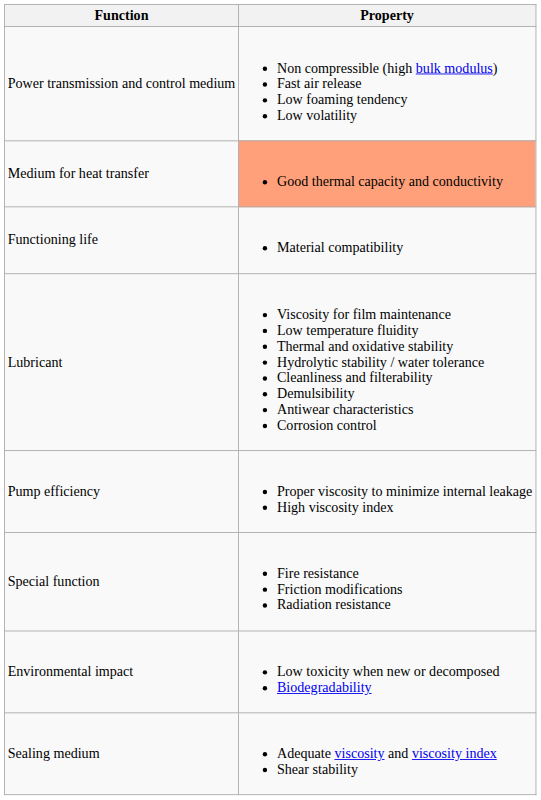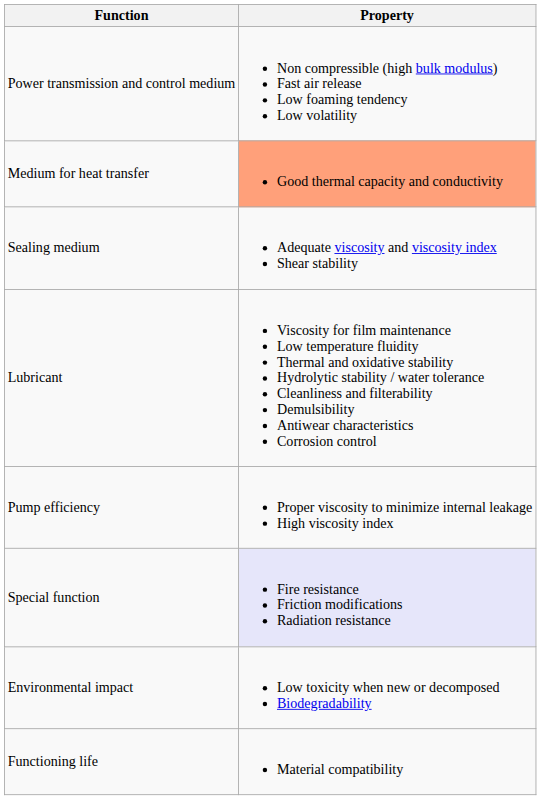rows swapped: Sealing medium <-> Functioning life
Special function | Property: no background -> lavender background
